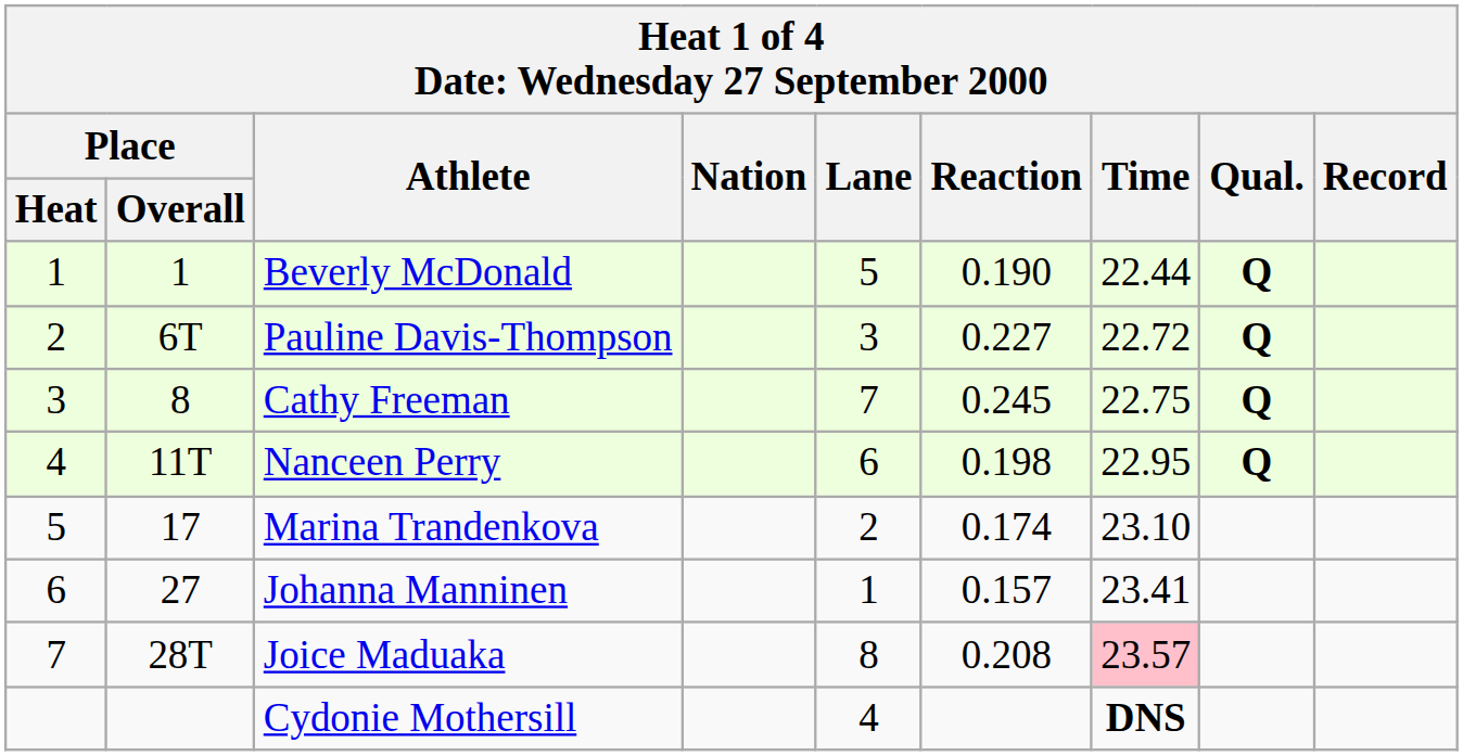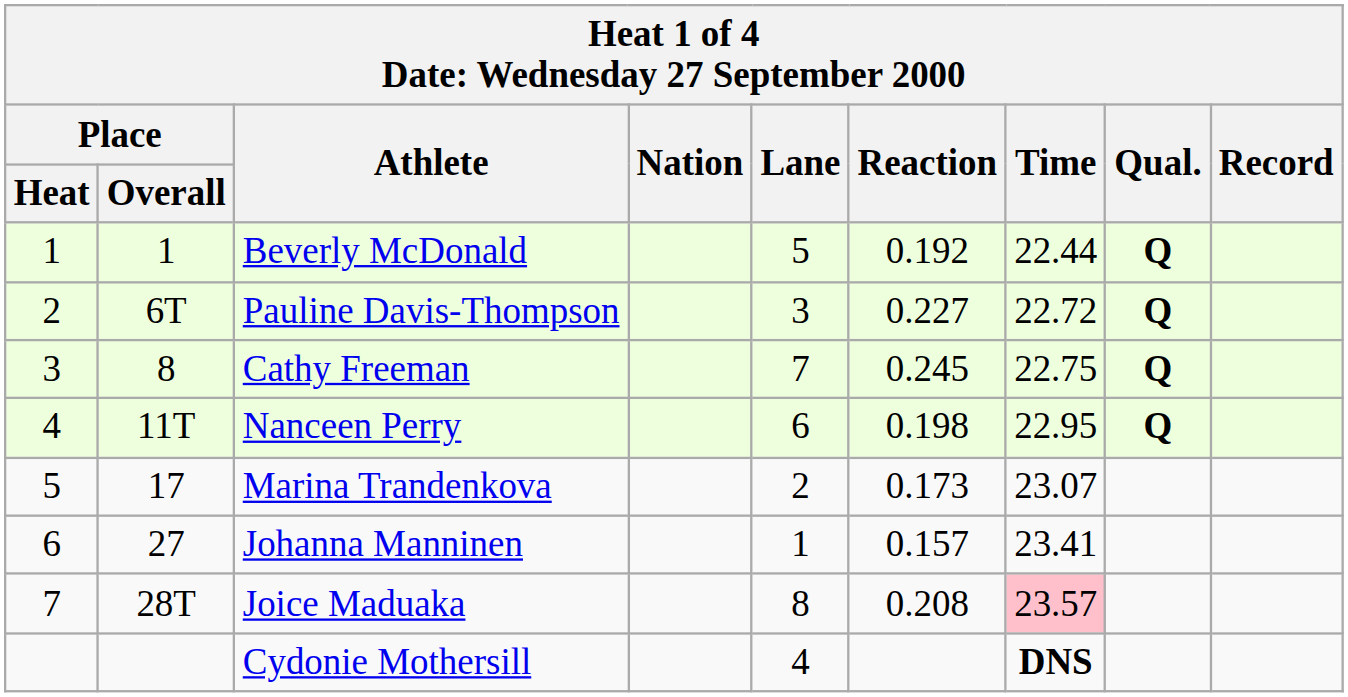Beverly McDonald | Reaction: 0.190 -> 0.192
Marina Trandenkova | Reaction: 0.174 -> 0.173
Marina Trandenkova | Time: 23.10 -> 23.07
